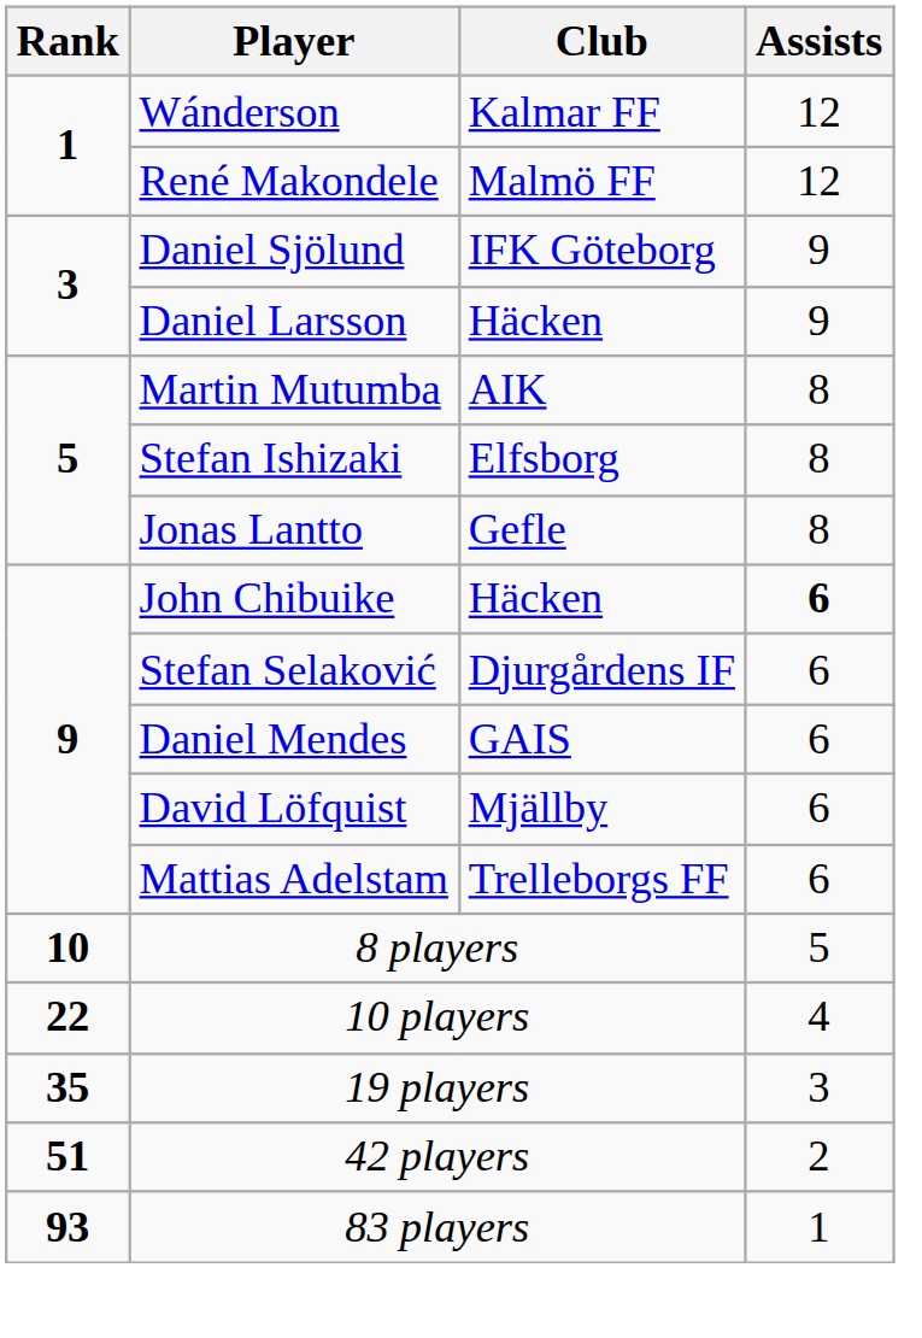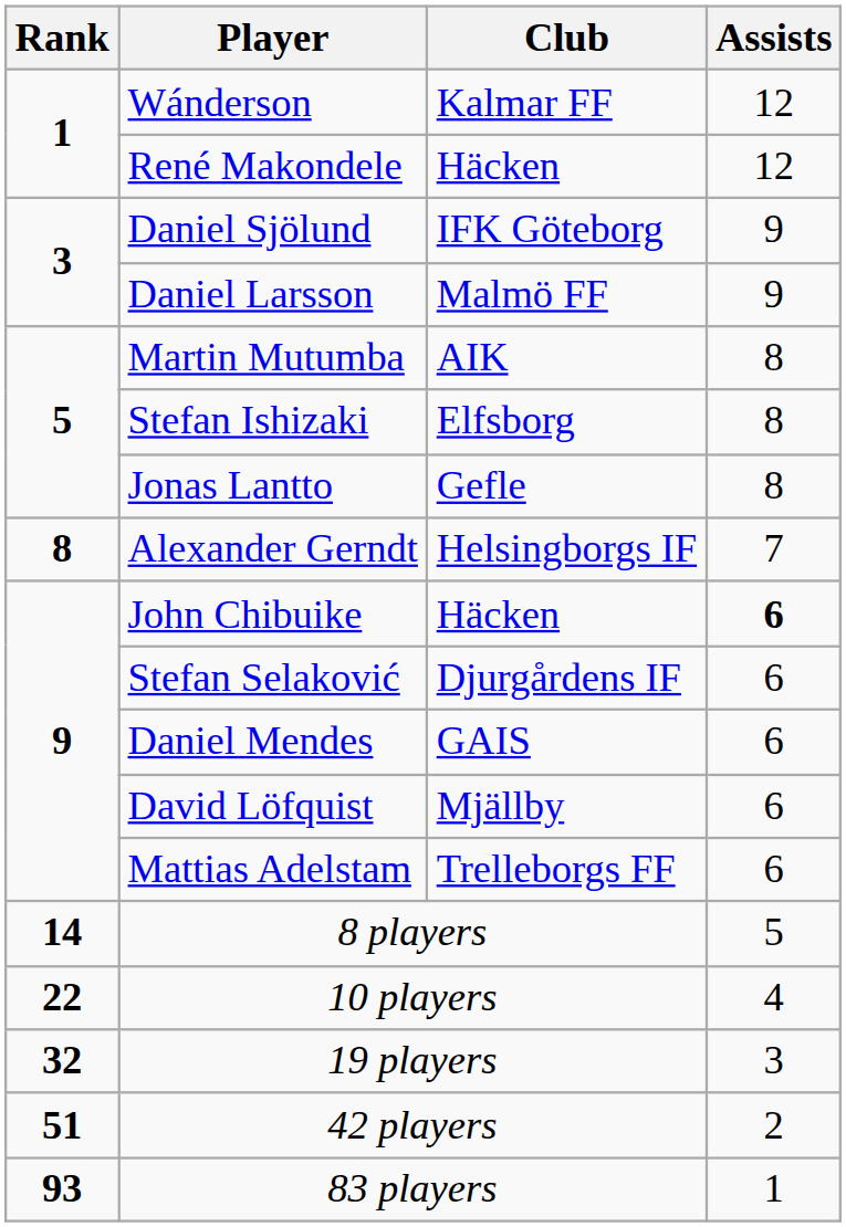René Makondele | Club: Malmö FF -> Häcken
Daniel Larsson | Club: Häcken -> Malmö FF
+ row: 8 | Alexander Gerndt | Helsingborgs IF | 7
8 players | Rank: 10 -> 14
19 players | Rank: 35 -> 32
